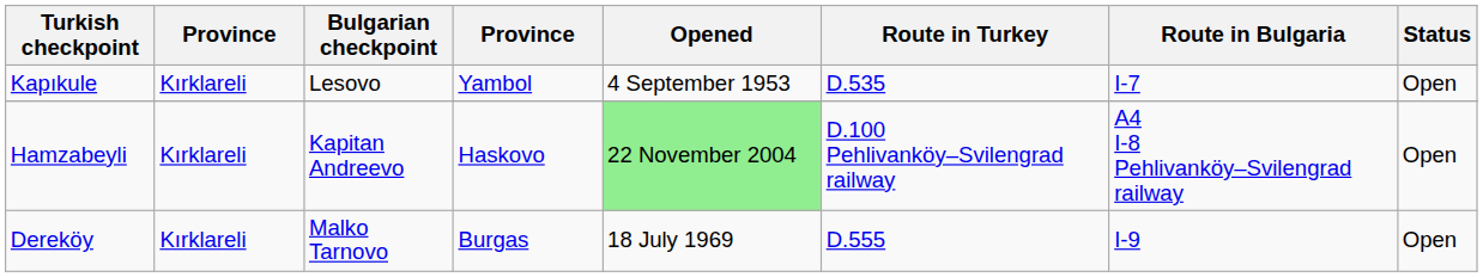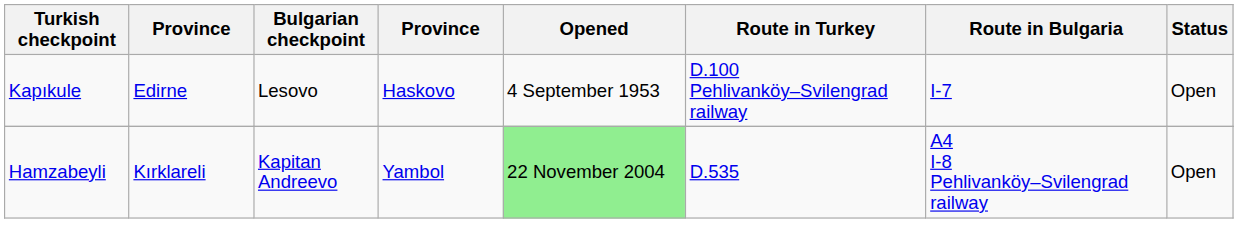Kapıkule | column 2: Kırklareli -> Edirne
Kapıkule | column 4: Yambol -> Haskovo
Kapıkule | Route in Turkey: D.535 -> D.100 Pehlivanköy–Svilengrad railway
Hamzabeyli | column 4: Haskovo -> Yambol
Hamzabeyli | Route in Turkey: D.100 Pehlivanköy–Svilengrad railway -> D.535
- row: Dereköy | Kırklareli | Malko Tarnovo | Burgas | 18 July 1969 | D.555 | I-9 | Open
